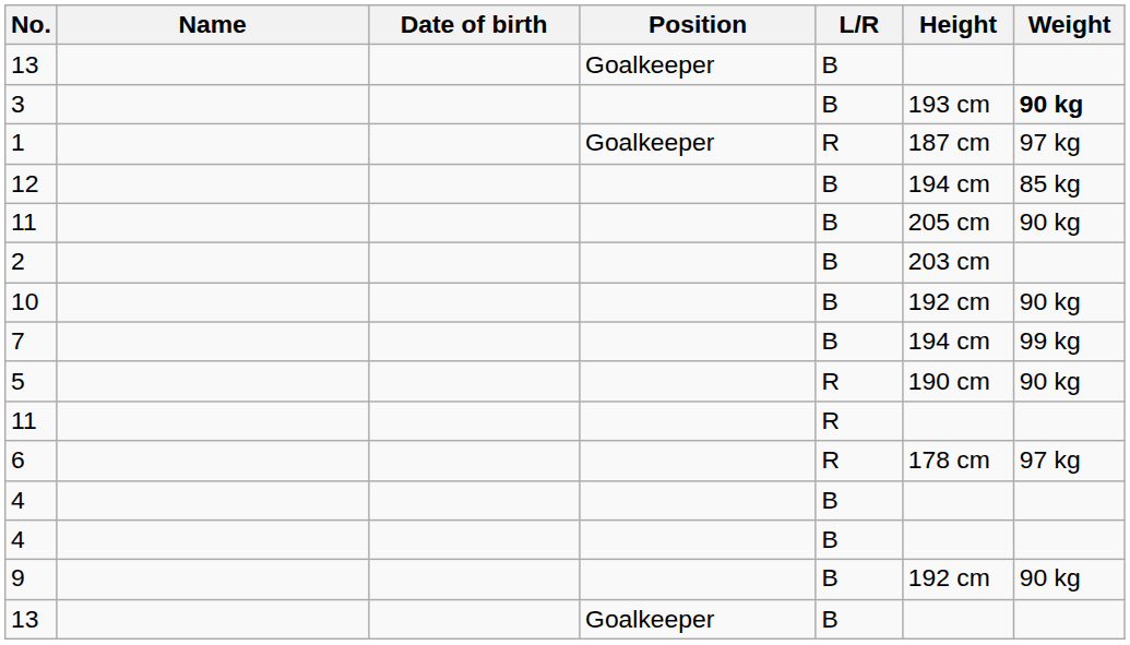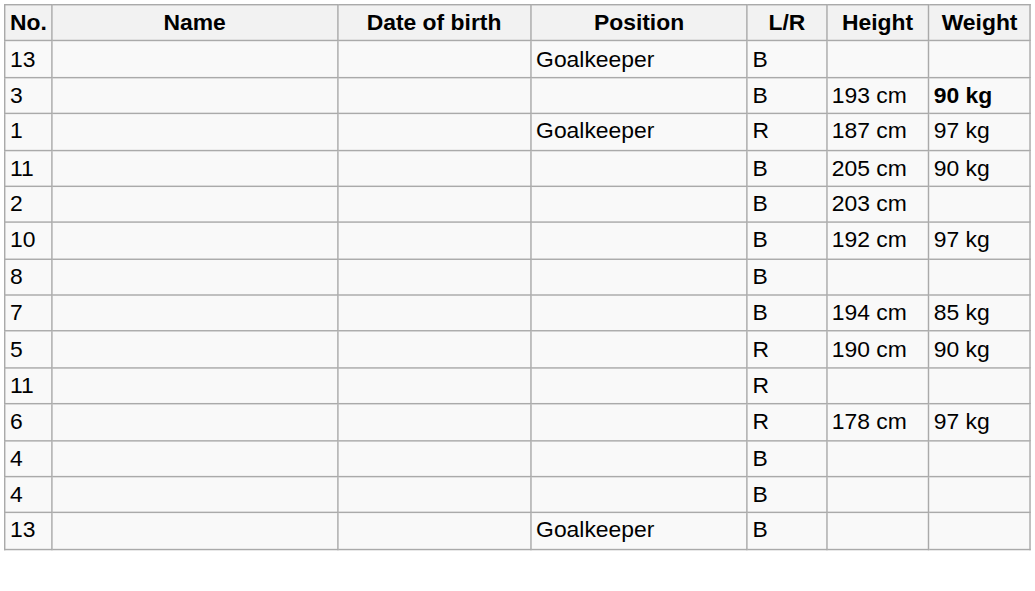- row: 12 | B | 194 cm | 85 kg
10 | Weight: 90 kg -> 97 kg
+ row: 8 | B
7 | Weight: 99 kg -> 85 kg
- row: 9 | B | 192 cm | 90 kg
